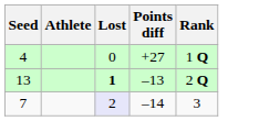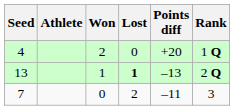+ column: Won | 2 | 1 | 0
4 | Points diff: +27 -> +20
7 | Lost: lavender background -> no background
7 | Points diff: –14 -> –11
